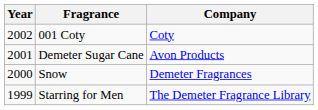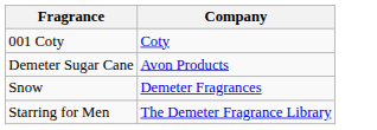- column: Year | 2002 | 2001 | 2000 | 1999
